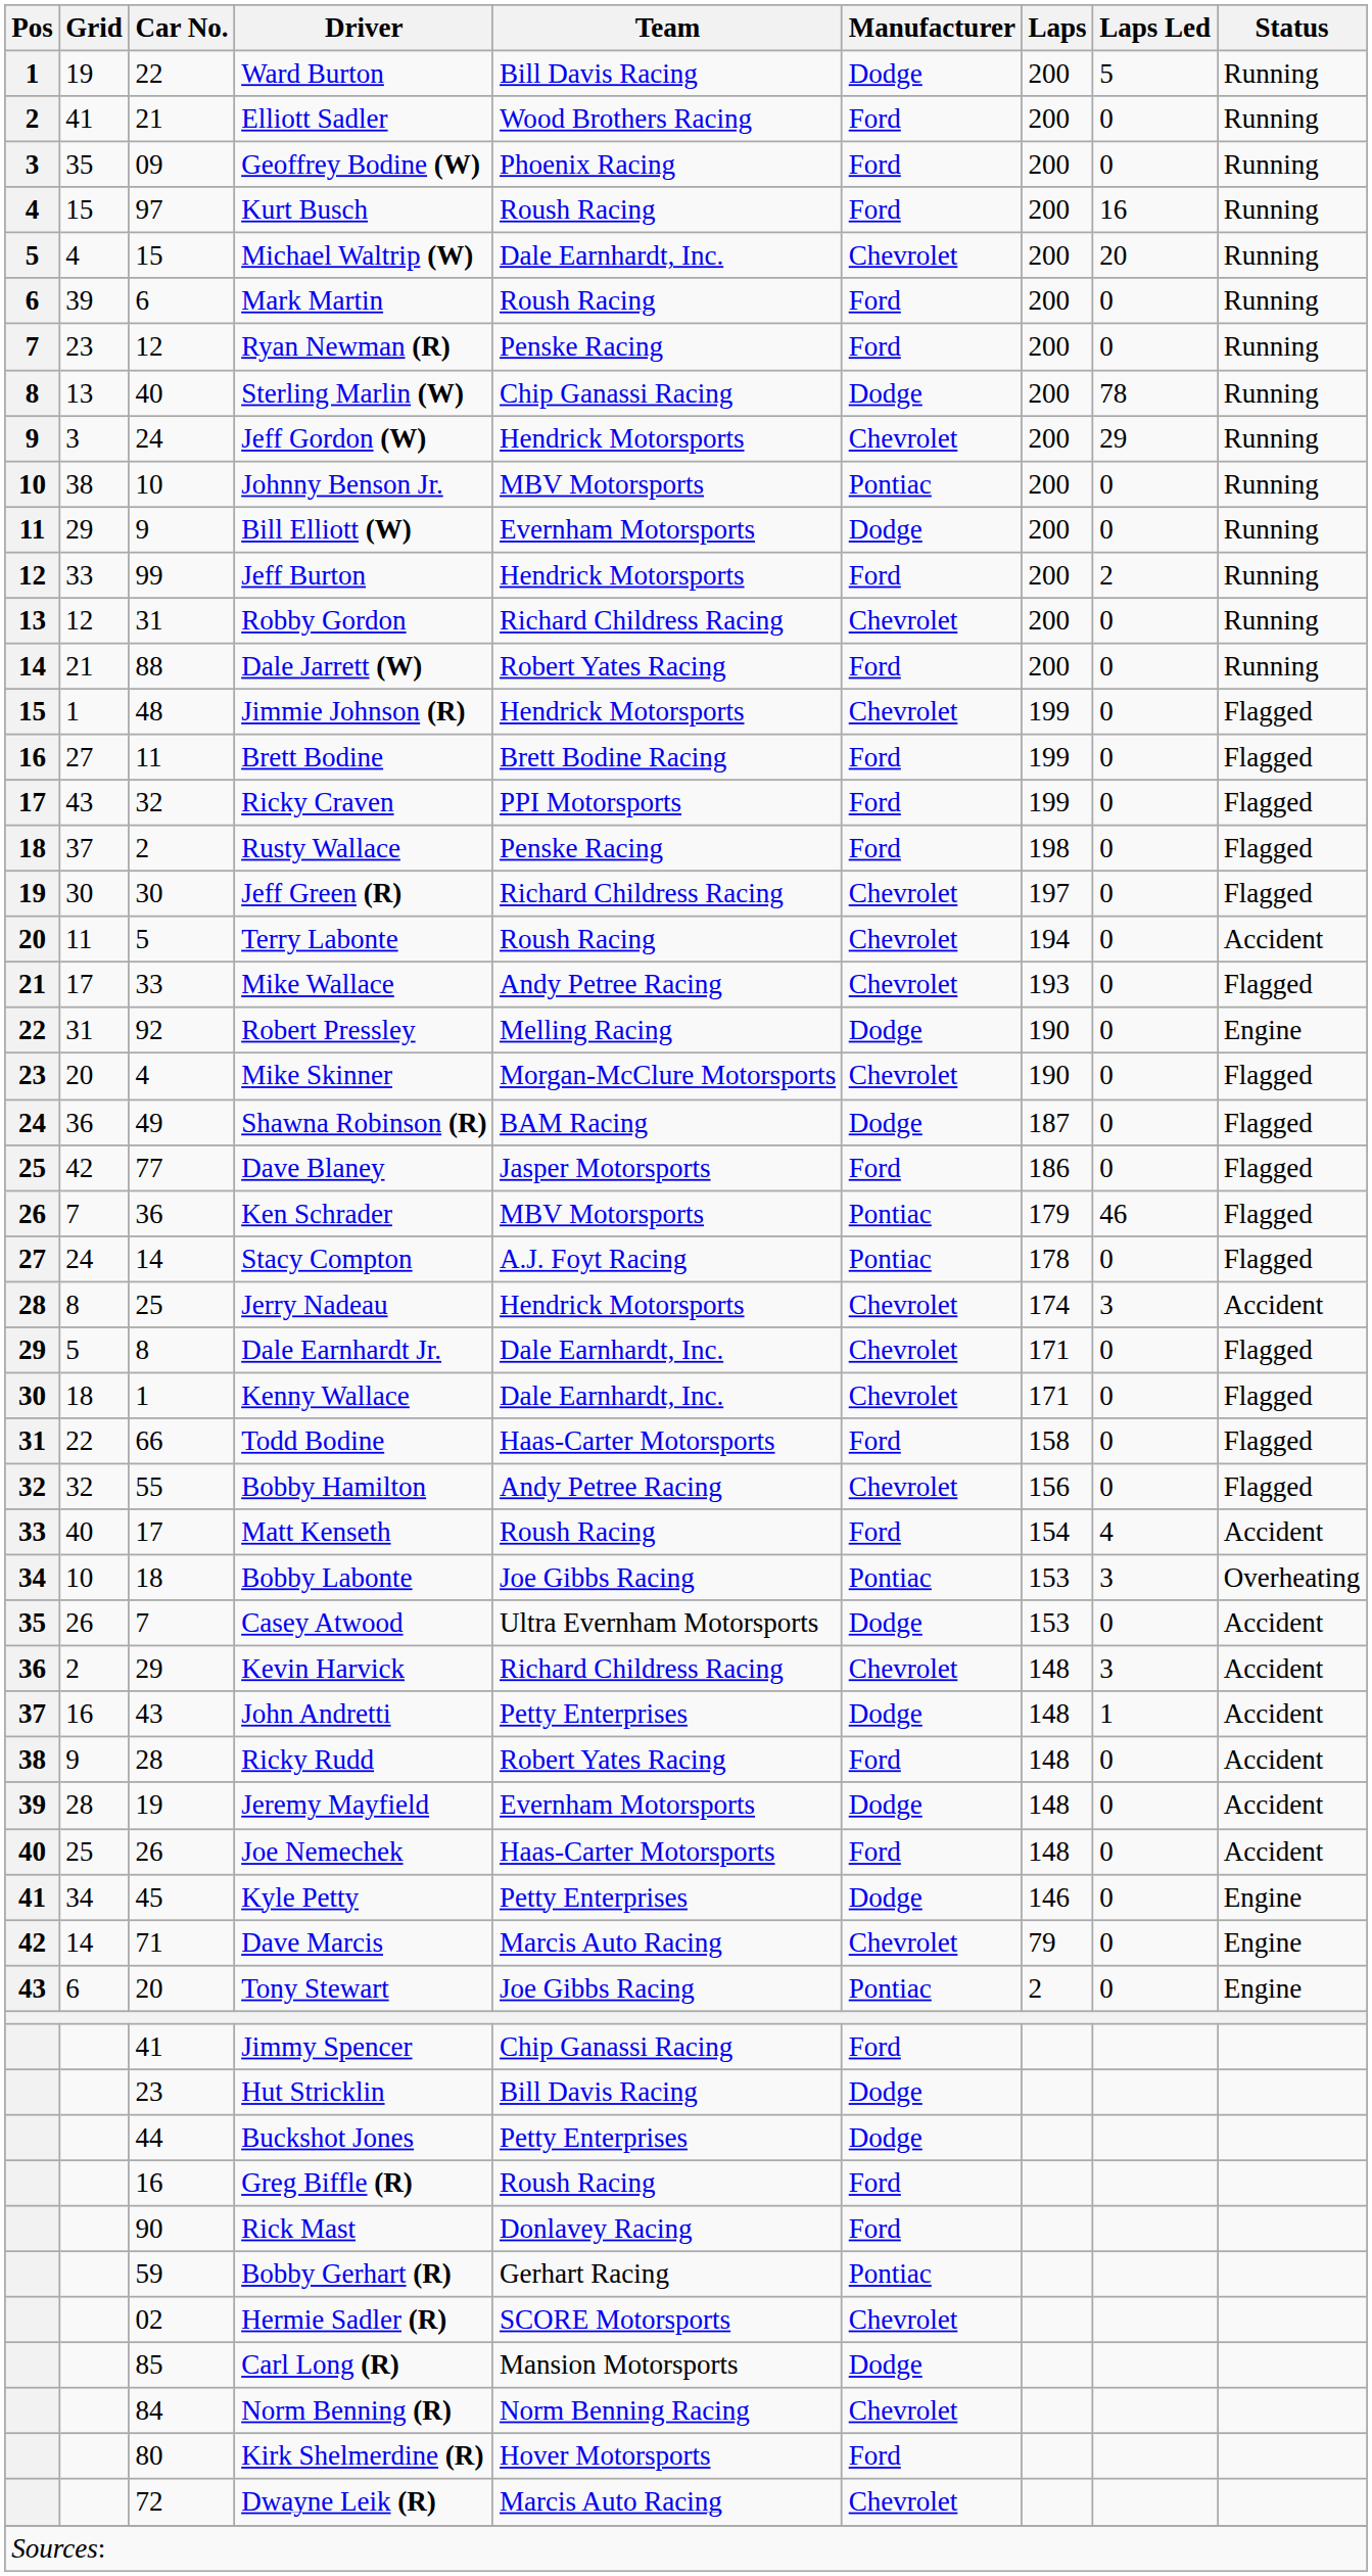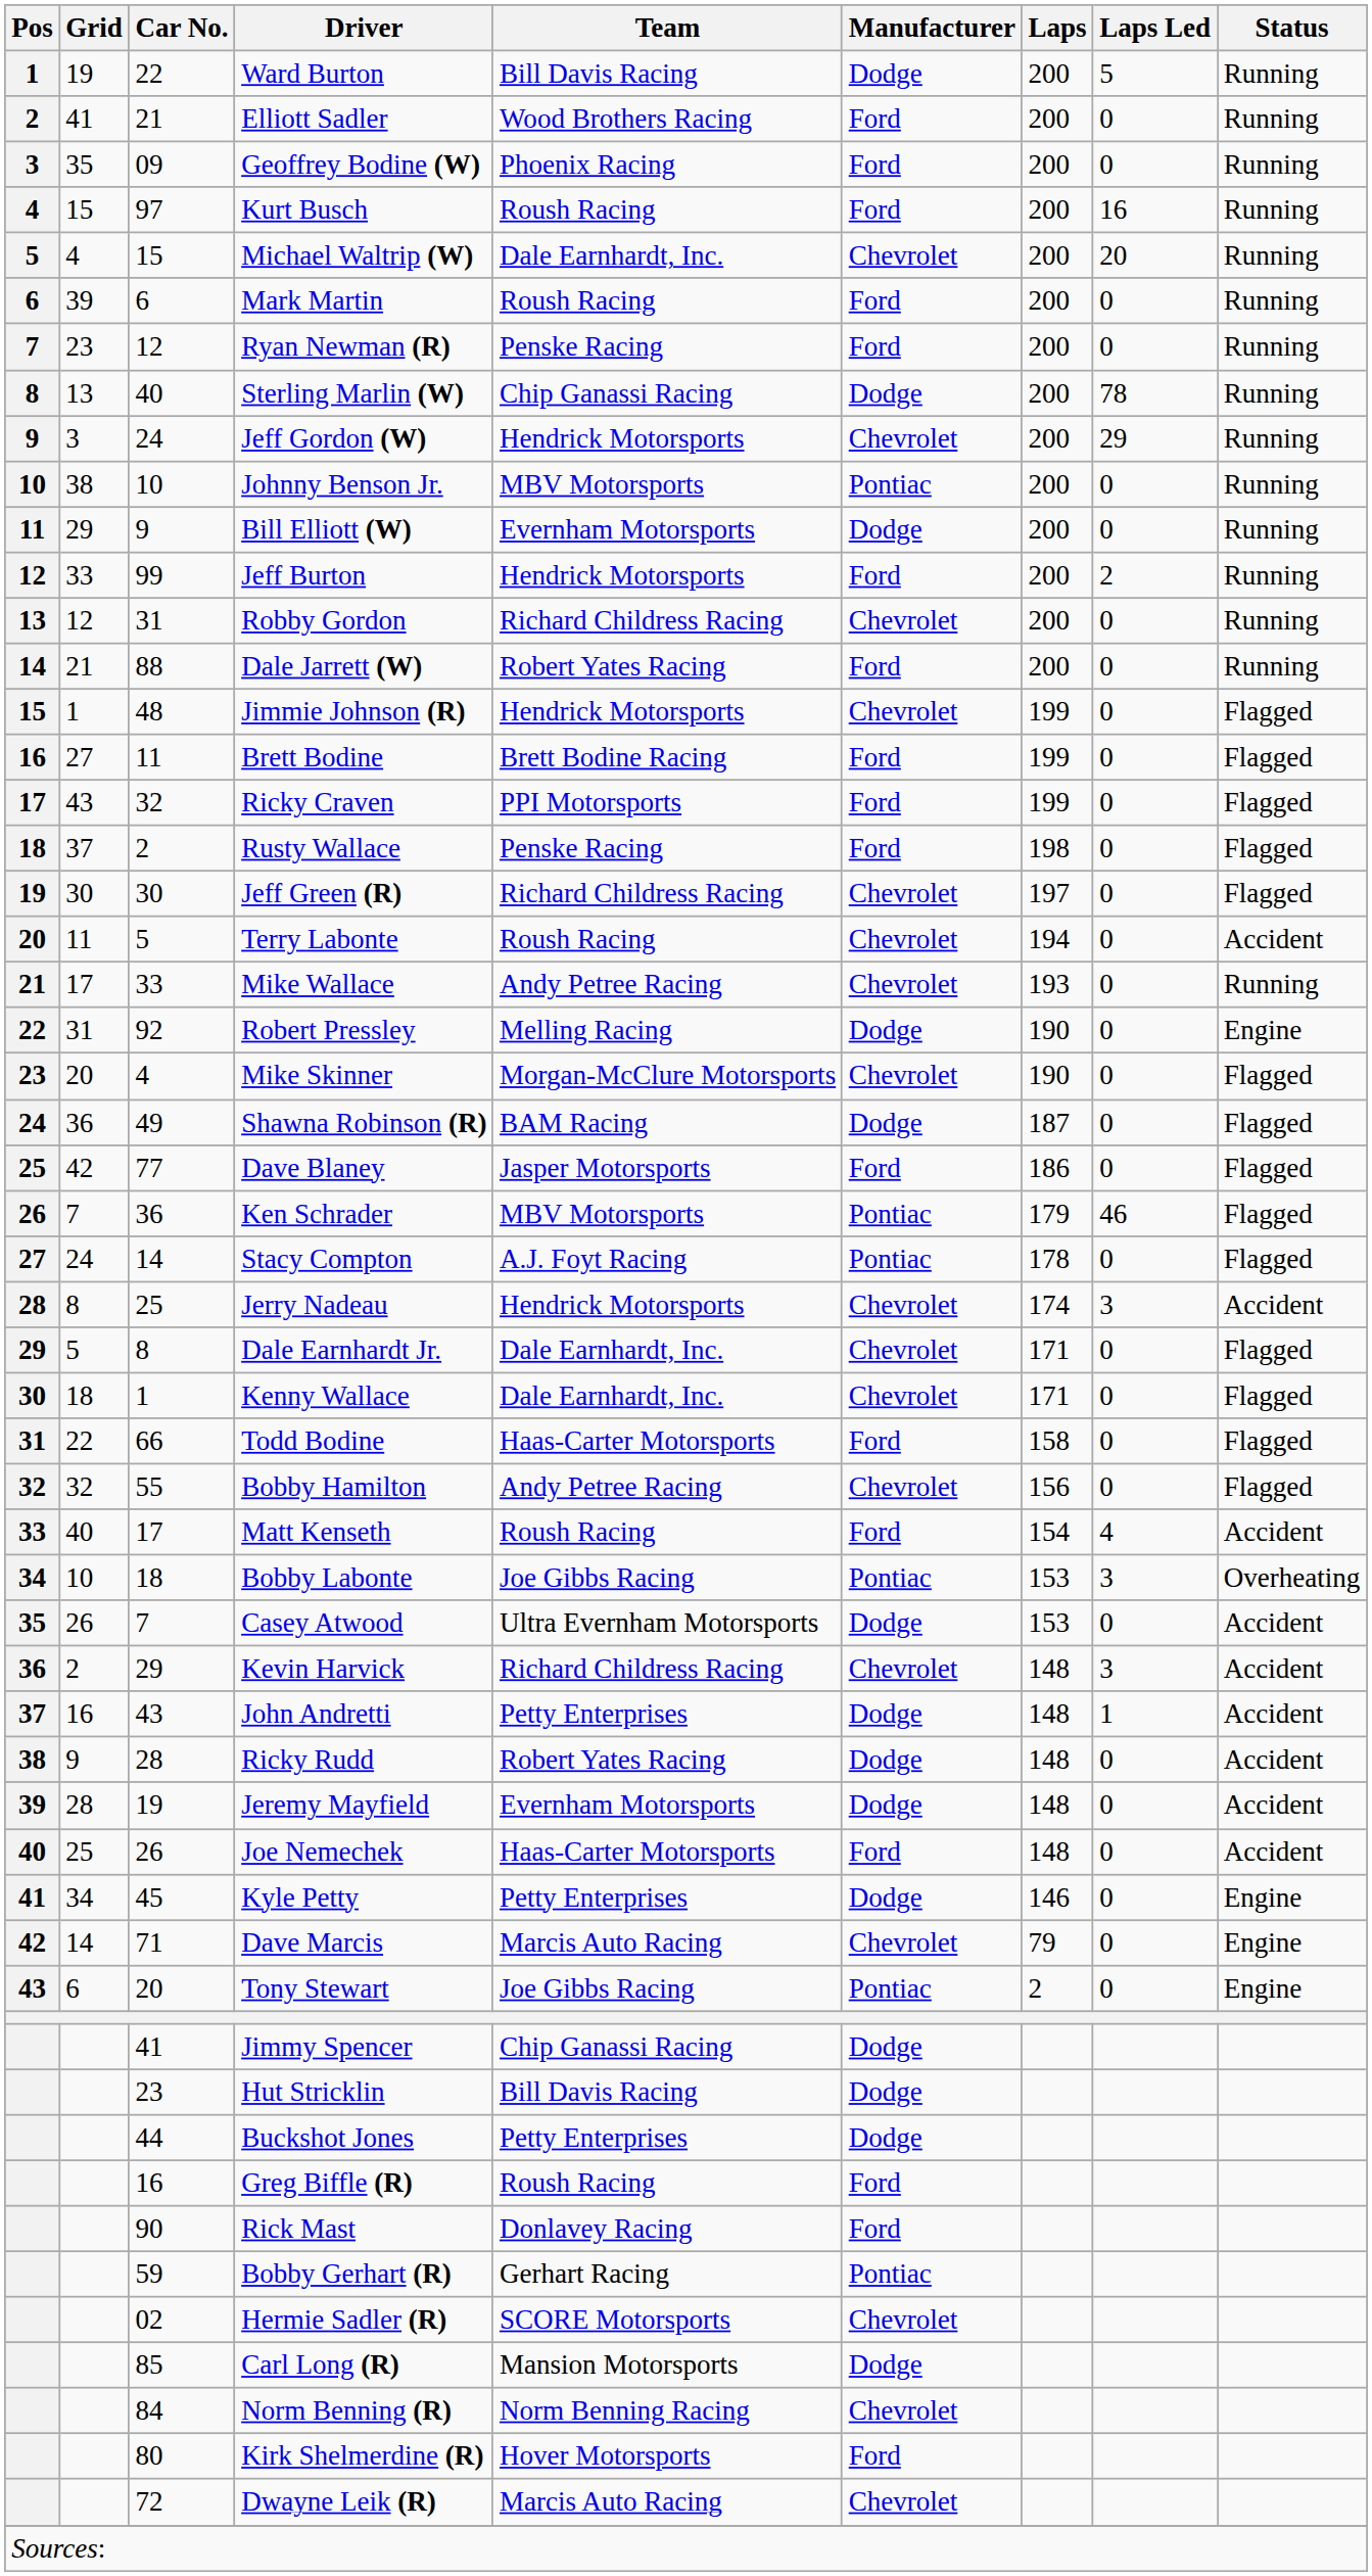Mike Wallace | Status: Flagged -> Running
Ricky Rudd | Manufacturer: Ford -> Dodge
Jimmy Spencer | Manufacturer: Ford -> Dodge
